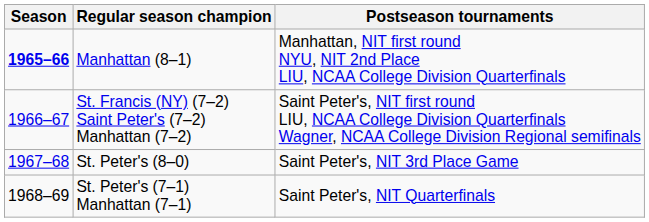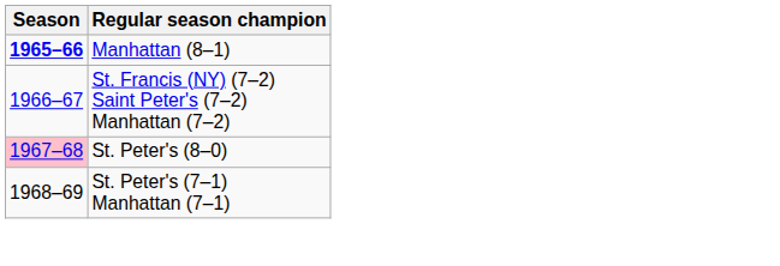- column: Postseason tournaments | Manhattan, NIT first round NYU, NIT 2nd Place LIU, NCAA College Division Quarterfinals | Saint Peter's, NIT first round LIU, NCAA College Division Quarterfinals Wagner, NCAA College Division Regional semifinals | Saint Peter's, NIT 3rd Place Game | Saint Peter's, NIT Quarterfinals
St. Peter's (8–0) | Season: no background -> pink background
